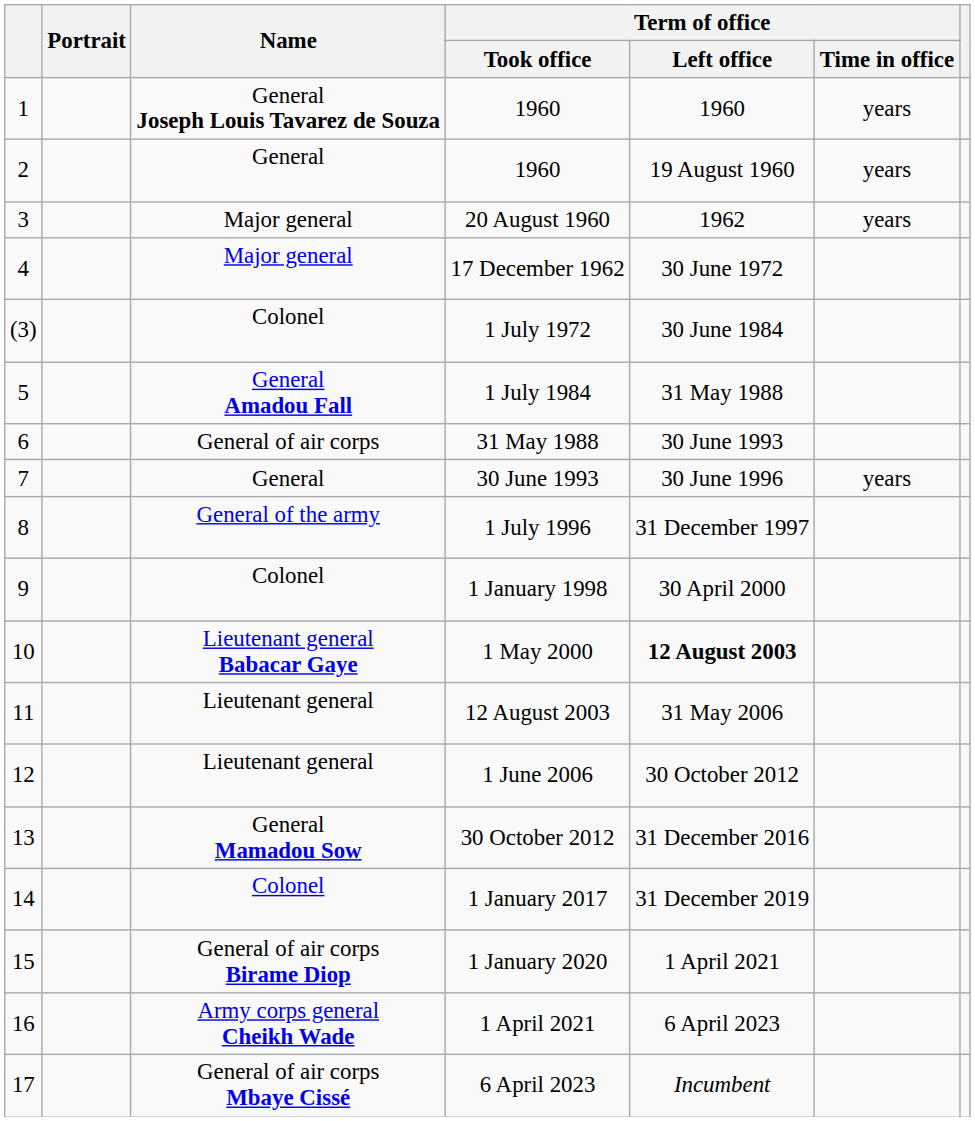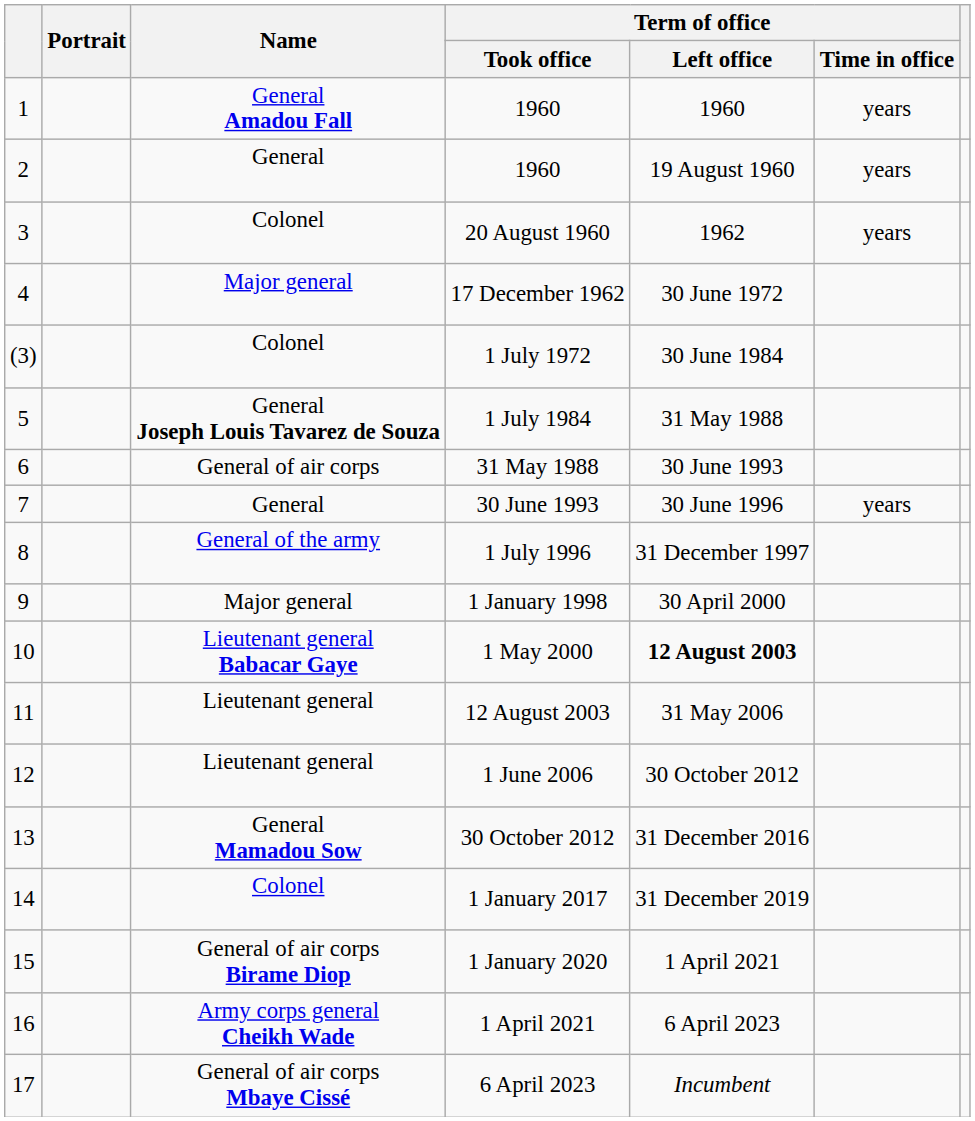1 / 1960 | Name: General Joseph Louis Tavarez de Souza -> General Amadou Fall
20 August 1960 | Name: Major general -> Colonel
1 July 1984 | Name: General Amadou Fall -> General Joseph Louis Tavarez de Souza
1 January 1998 | Name: Colonel -> Major general
